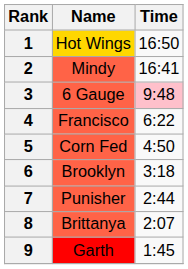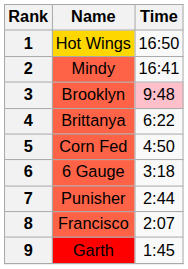3 | Name: 6 Gauge -> Brooklyn
4 | Name: Francisco -> Brittanya
6 | Name: Brooklyn -> 6 Gauge
8 | Name: Brittanya -> Francisco
